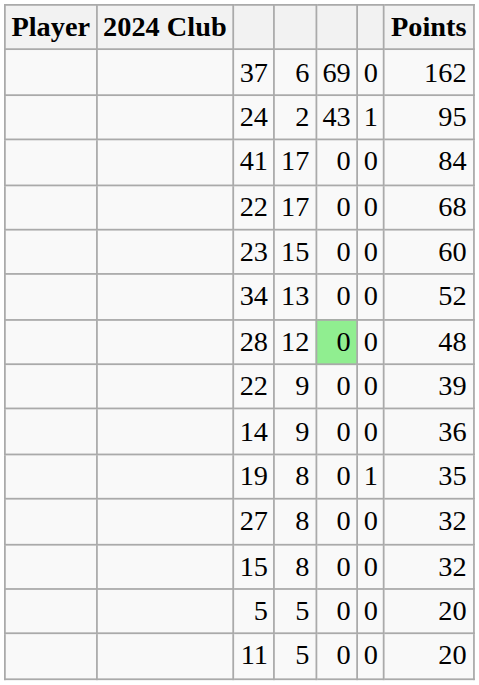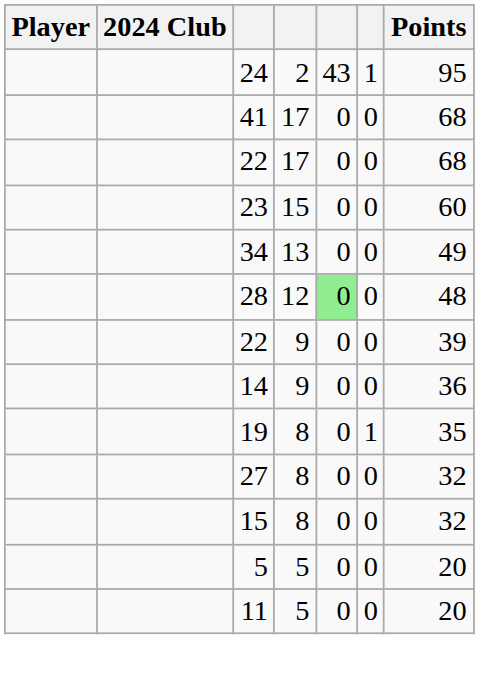- row: 37 | 6 | 69 | 0 | 162
41 | Points: 84 -> 68
34 | Points: 52 -> 49
